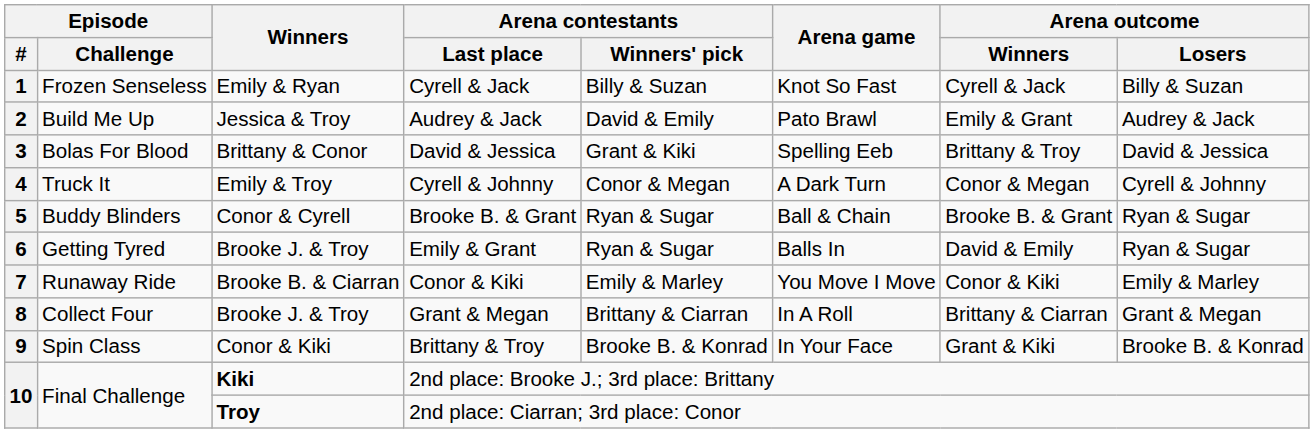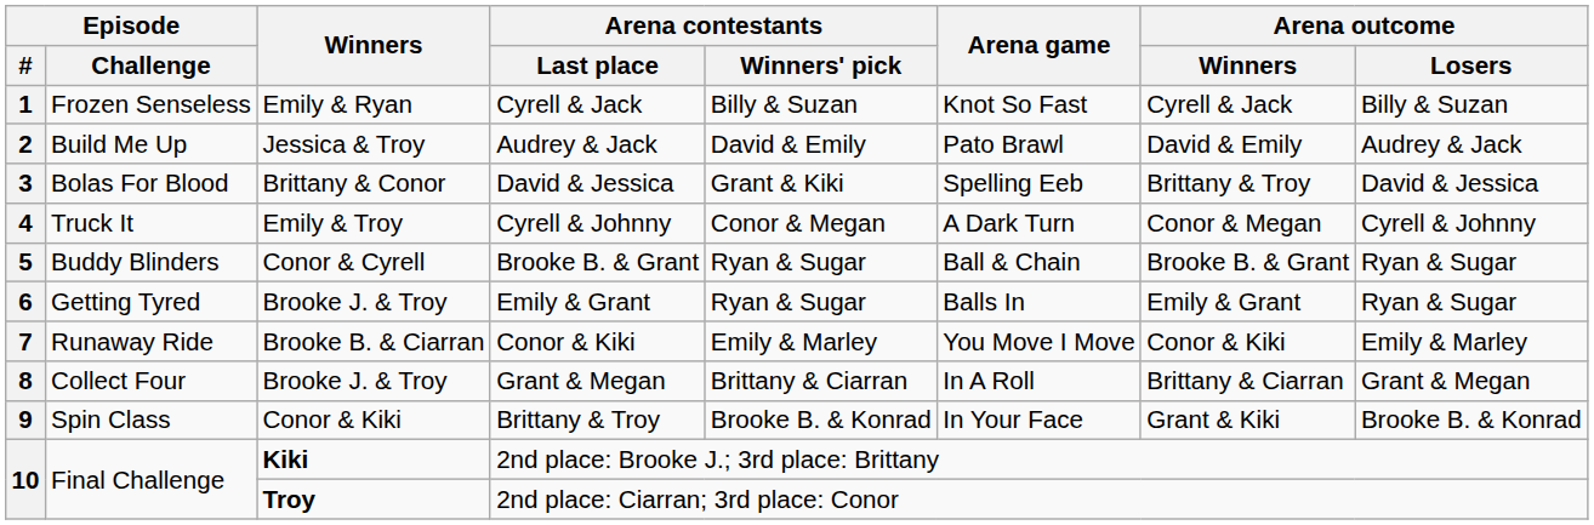2 | Arena outcome / Winners: Emily & Grant -> David & Emily
6 | Arena outcome / Winners: David & Emily -> Emily & Grant
